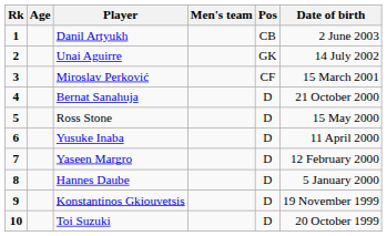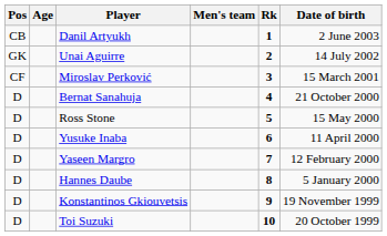columns swapped: Rk <-> Pos
